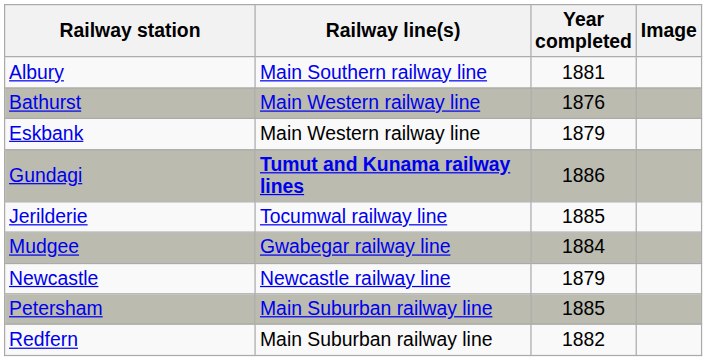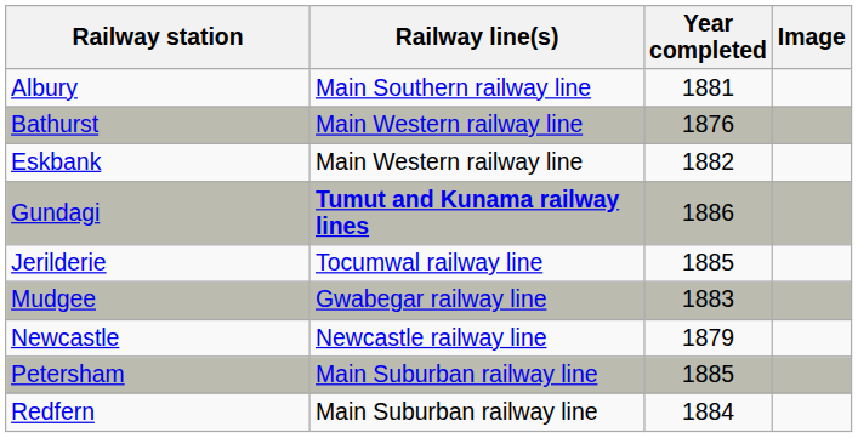Eskbank | Year completed: 1879 -> 1882
Mudgee | Year completed: 1884 -> 1883
Redfern | Year completed: 1882 -> 1884
